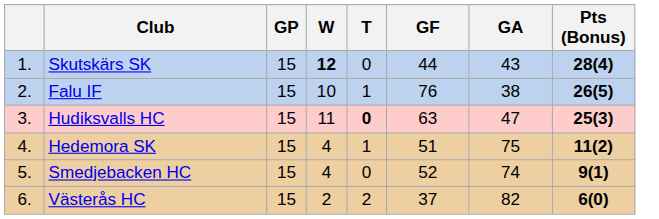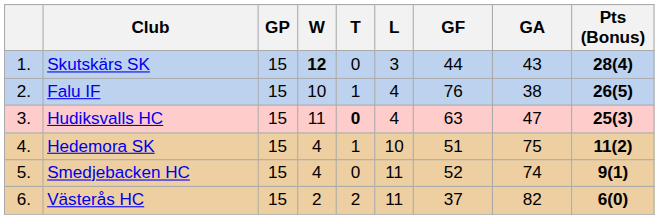+ column: L | 3 | 4 | 4 | 10 | 11 | 11
